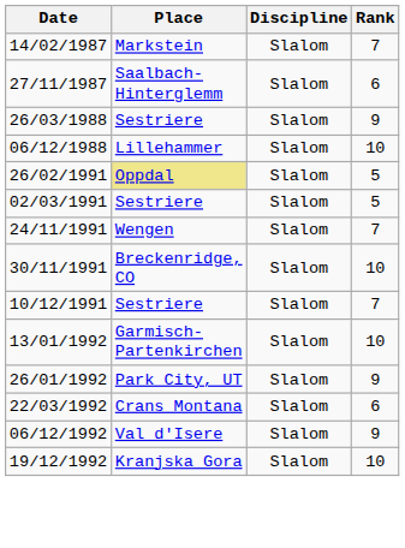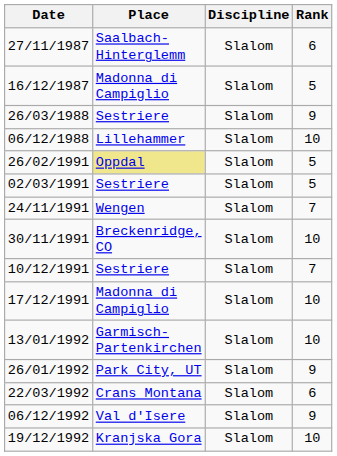- row: 14/02/1987 | Markstein | Slalom | 7
+ row: 16/12/1987 | Madonna di Campiglio | Slalom | 5
+ row: 17/12/1991 | Madonna di Campiglio | Slalom | 10
